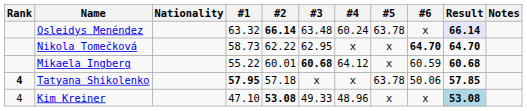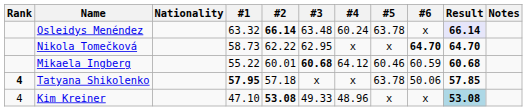Mikaela Ingberg | #5: x -> 60.46
